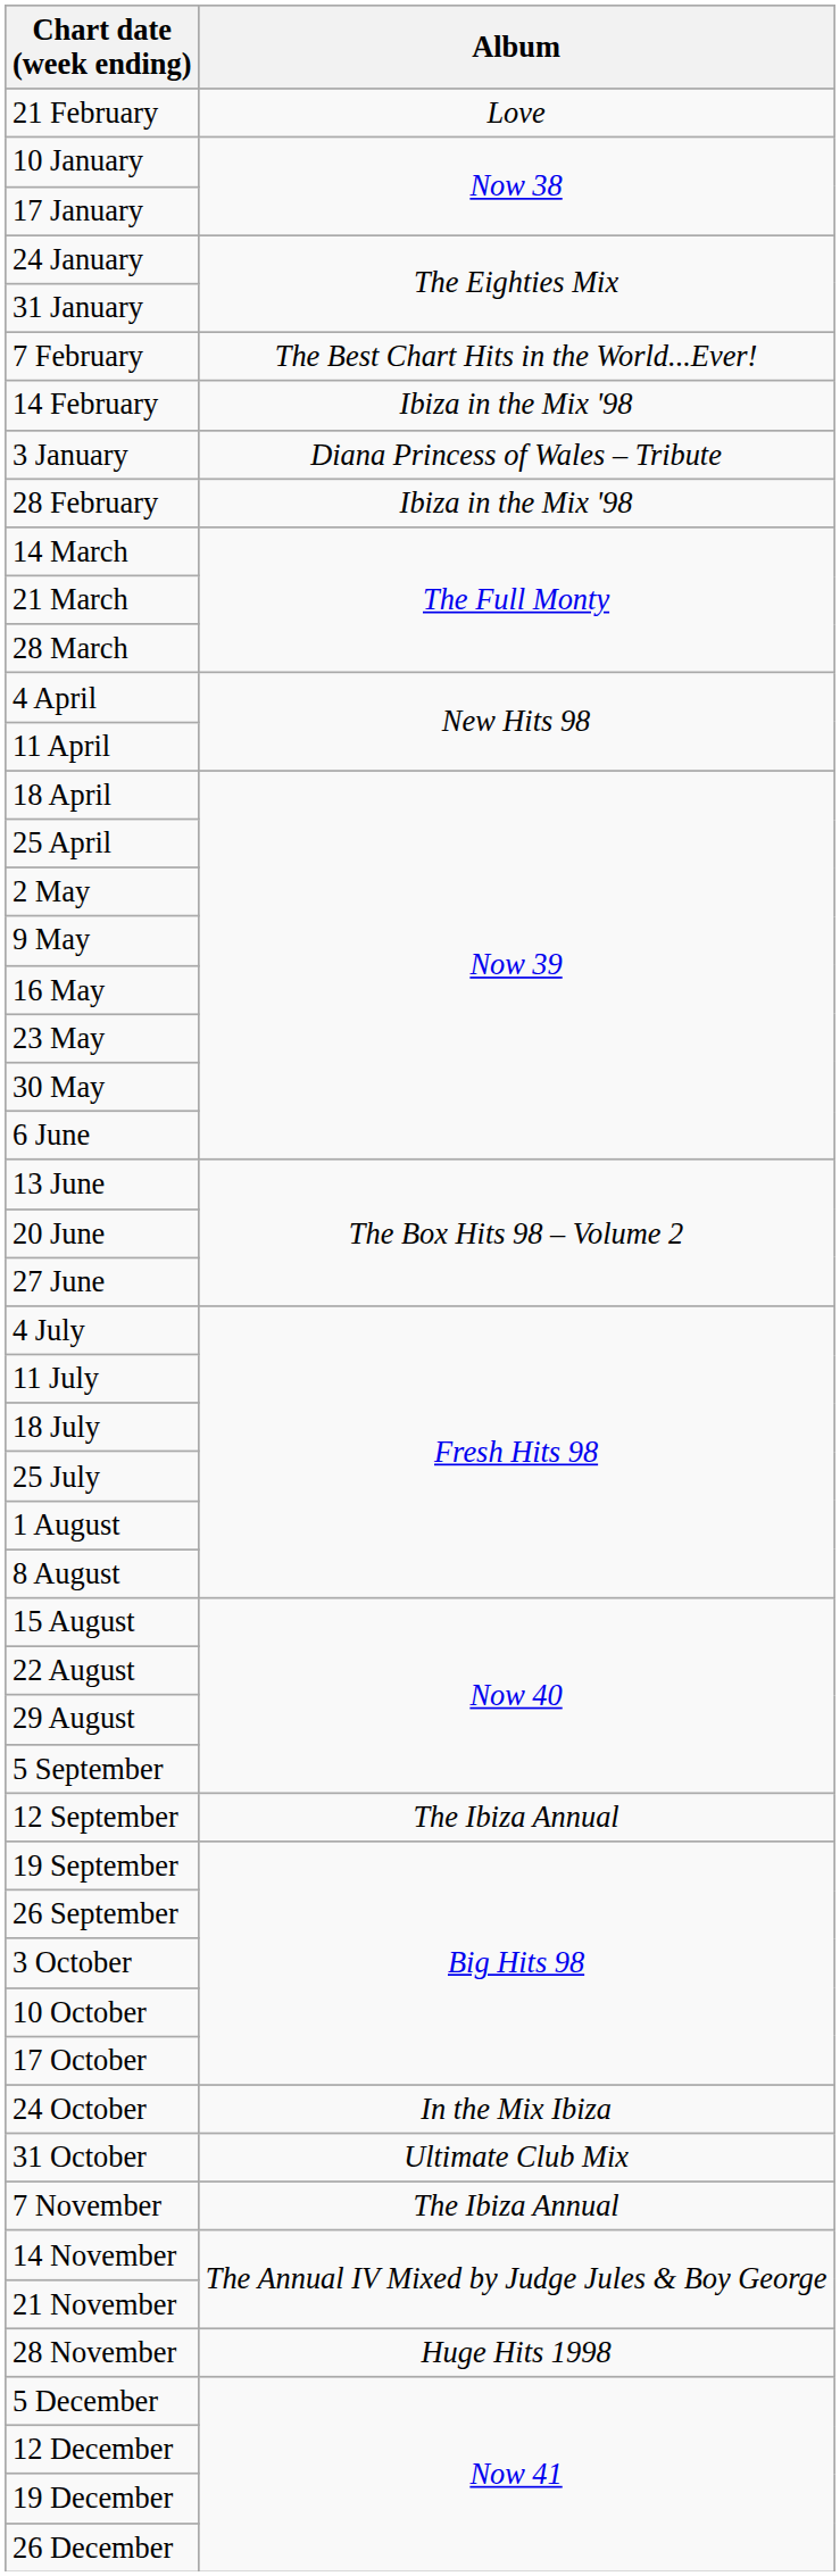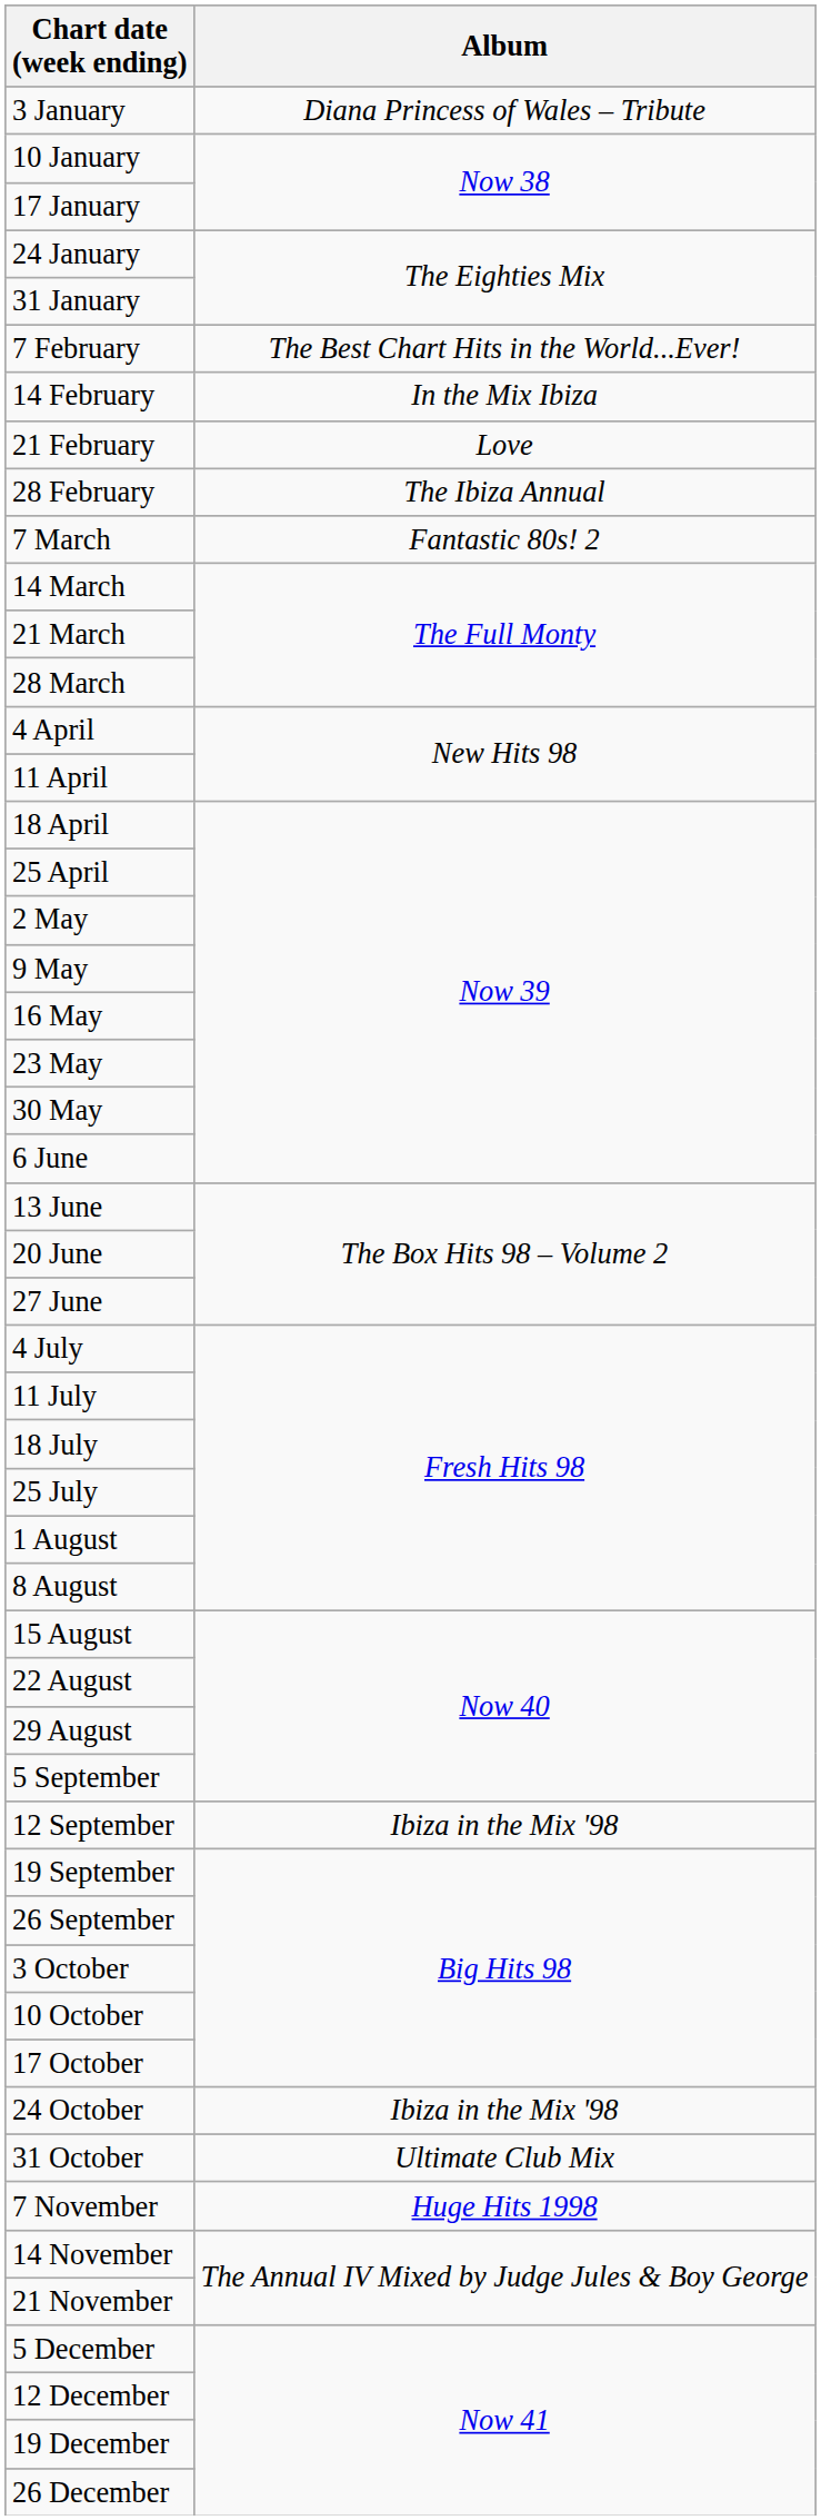rows swapped: 3 January <-> 21 February
14 February | Album: Ibiza in the Mix '98 -> In the Mix Ibiza
28 February | Album: Ibiza in the Mix '98 -> The Ibiza Annual
+ row: 7 March | Fantastic 80s! 2
12 September | Album: The Ibiza Annual -> Ibiza in the Mix '98
24 October | Album: In the Mix Ibiza -> Ibiza in the Mix '98
7 November | Album: The Ibiza Annual -> Huge Hits 1998
- row: 28 November | Huge Hits 1998
